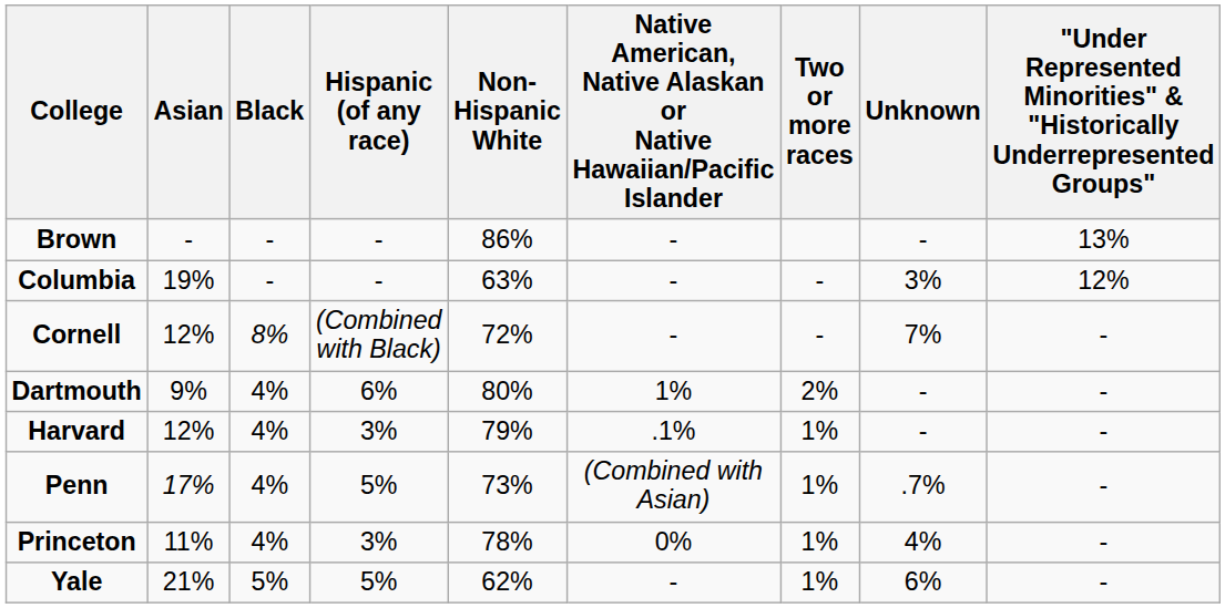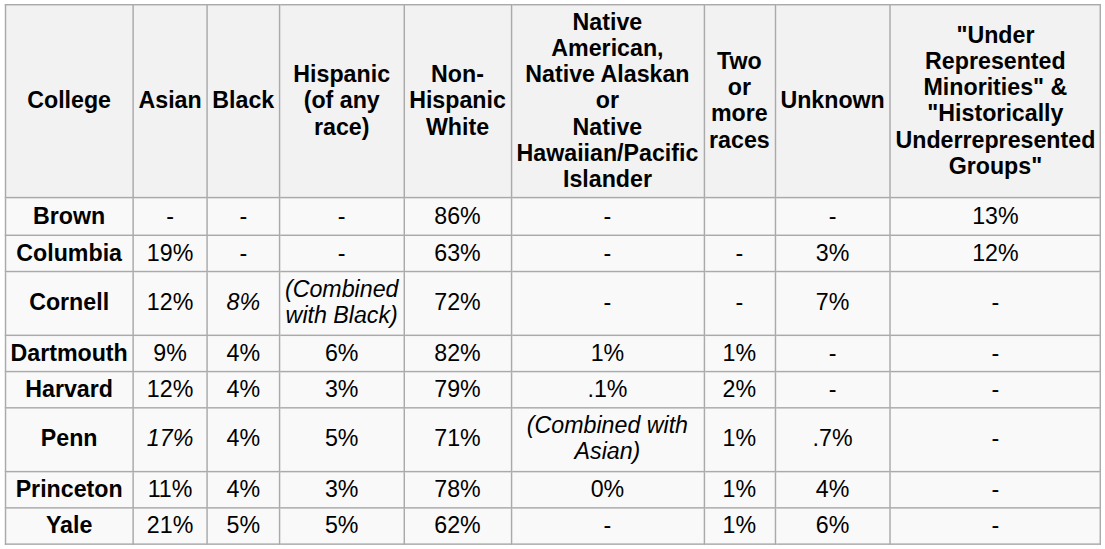Dartmouth | Non-Hispanic White: 80% -> 82%
Dartmouth | Two or more races: 2% -> 1%
Harvard | Two or more races: 1% -> 2%
Penn | Non-Hispanic White: 73% -> 71%
